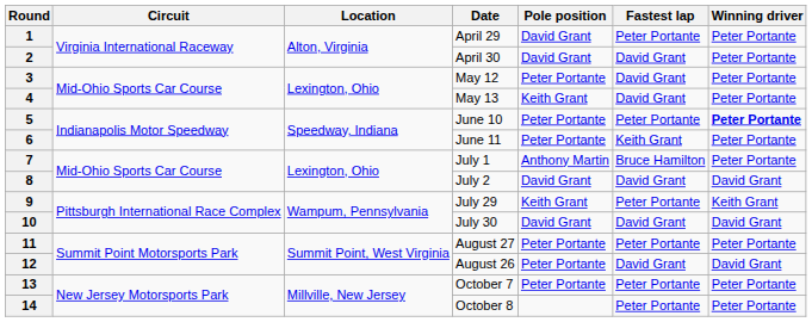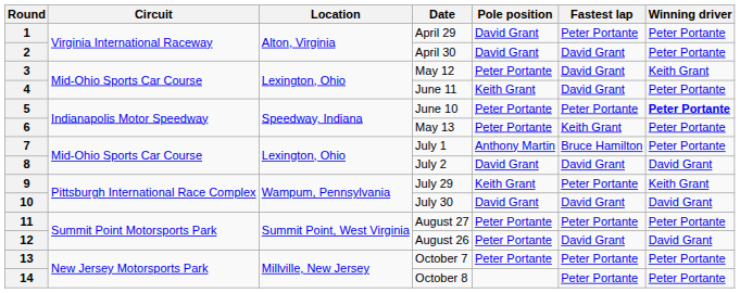3 | Winning driver: Peter Portante -> Keith Grant
4 | Date: May 13 -> June 11
6 | Date: June 11 -> May 13
